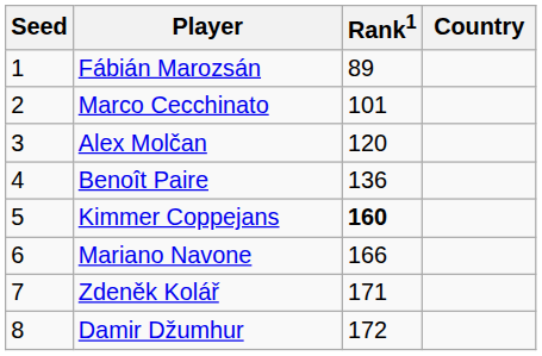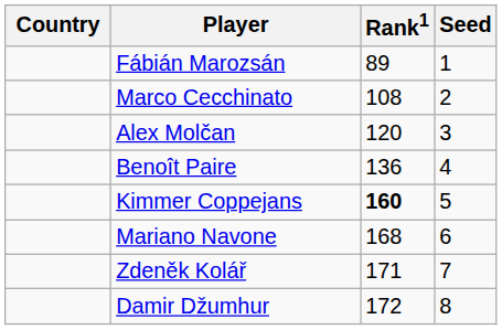columns swapped: Country <-> Seed
Marco Cecchinato | Rank1: 101 -> 108
Mariano Navone | Rank1: 166 -> 168
